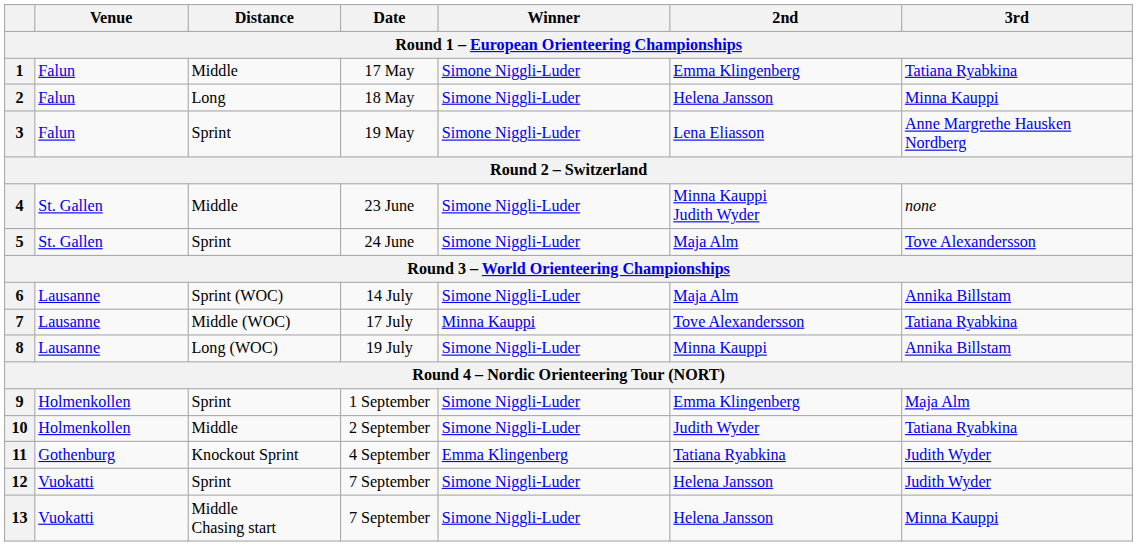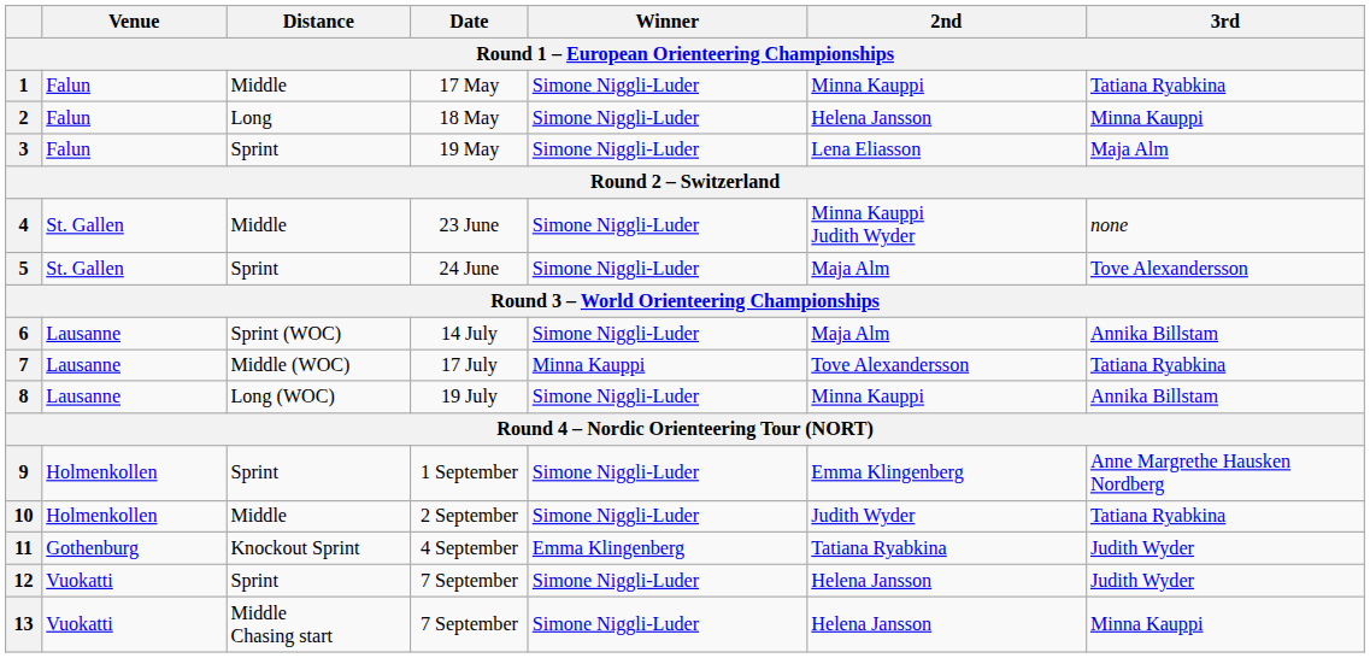1 | 2nd: Emma Klingenberg -> Minna Kauppi
3 | 3rd: Anne Margrethe Hausken Nordberg -> Maja Alm
9 | 3rd: Maja Alm -> Anne Margrethe Hausken Nordberg
